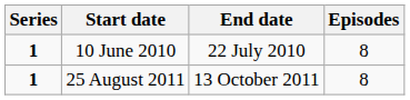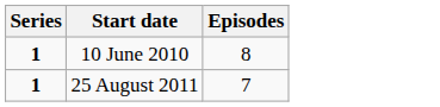- column: End date | 22 July 2010 | 13 October 2011
25 August 2011 | Episodes: 8 -> 7
